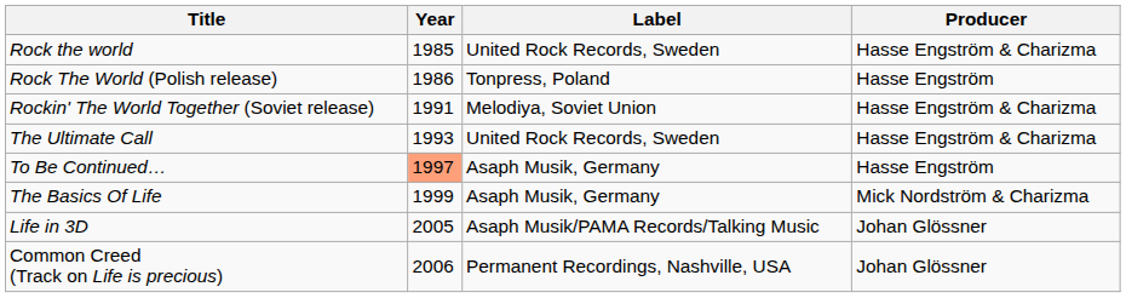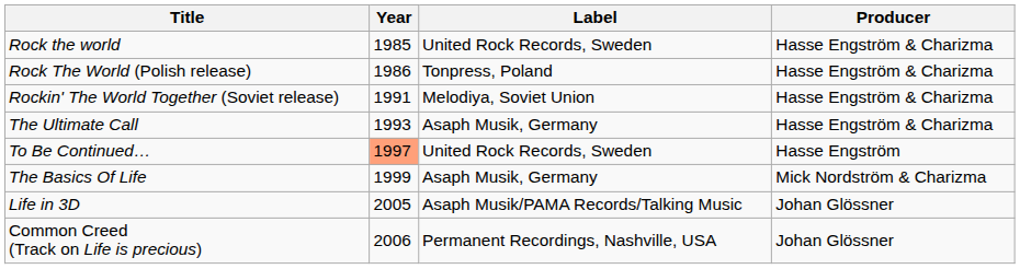Rock The World (Polish release) | Producer: Hasse Engström -> Hasse Engström & Charizma
The Ultimate Call | Label: United Rock Records, Sweden -> Asaph Musik, Germany
To Be Continued… | Label: Asaph Musik, Germany -> United Rock Records, Sweden
